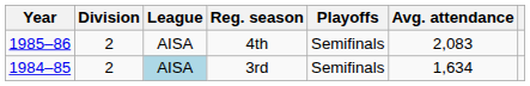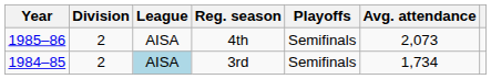4th | Avg. attendance: 2,083 -> 2,073
3rd | Avg. attendance: 1,634 -> 1,734
